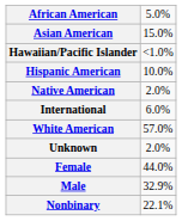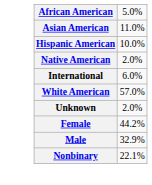Asian American | column 2: 15.0% -> 11.0%
- row: Hawaiian/Pacific Islander | <1.0%
Female | column 2: 44.0% -> 44.2%
